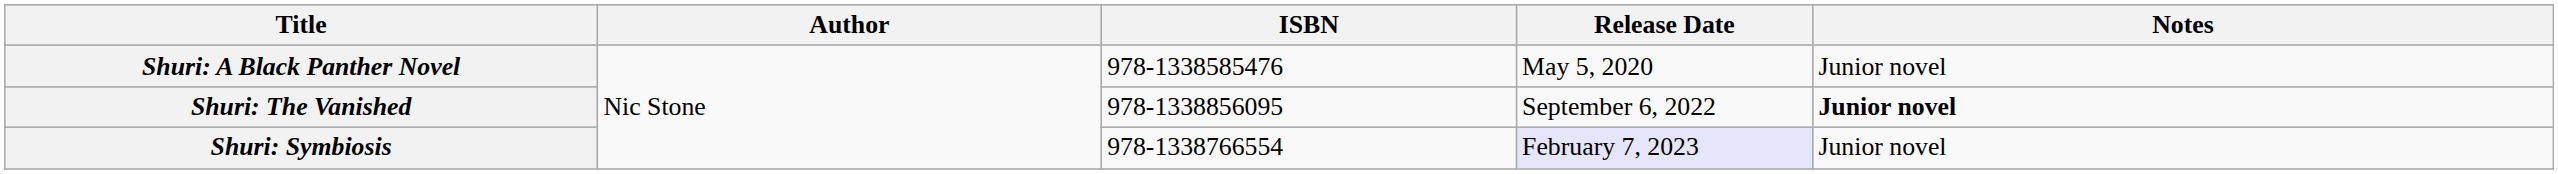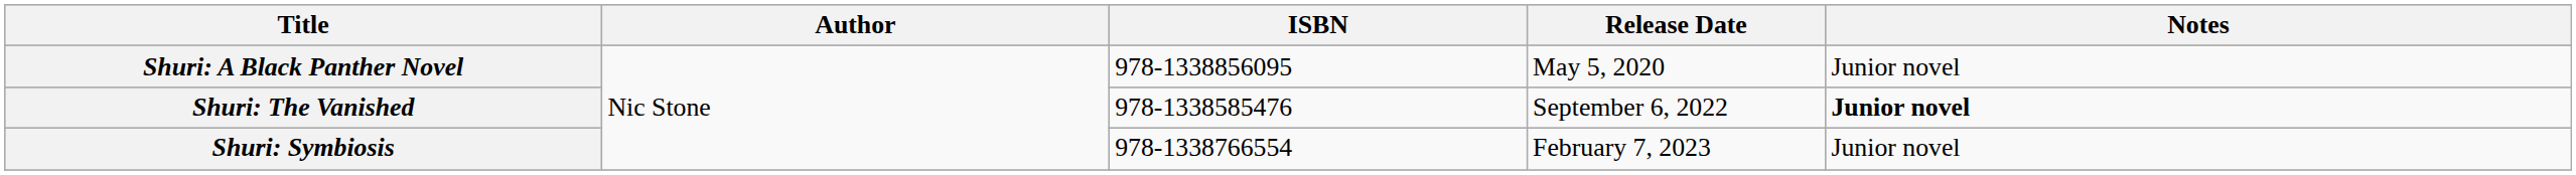Shuri: A Black Panther Novel | ISBN: 978-1338585476 -> 978-1338856095
Shuri: The Vanished | ISBN: 978-1338856095 -> 978-1338585476
Shuri: Symbiosis | Release Date: lavender background -> no background
